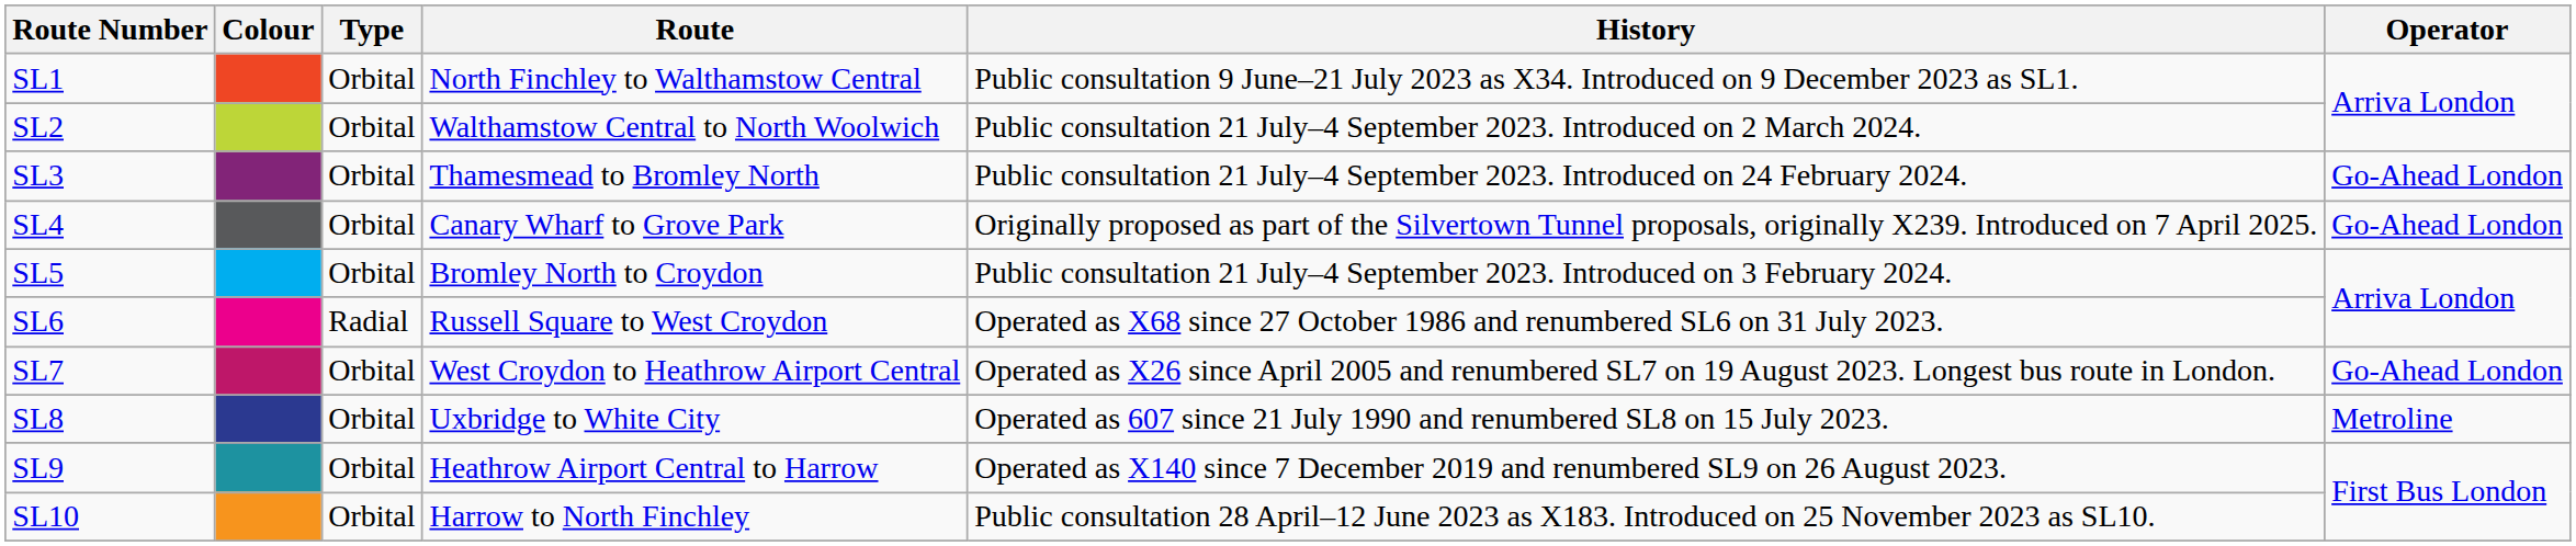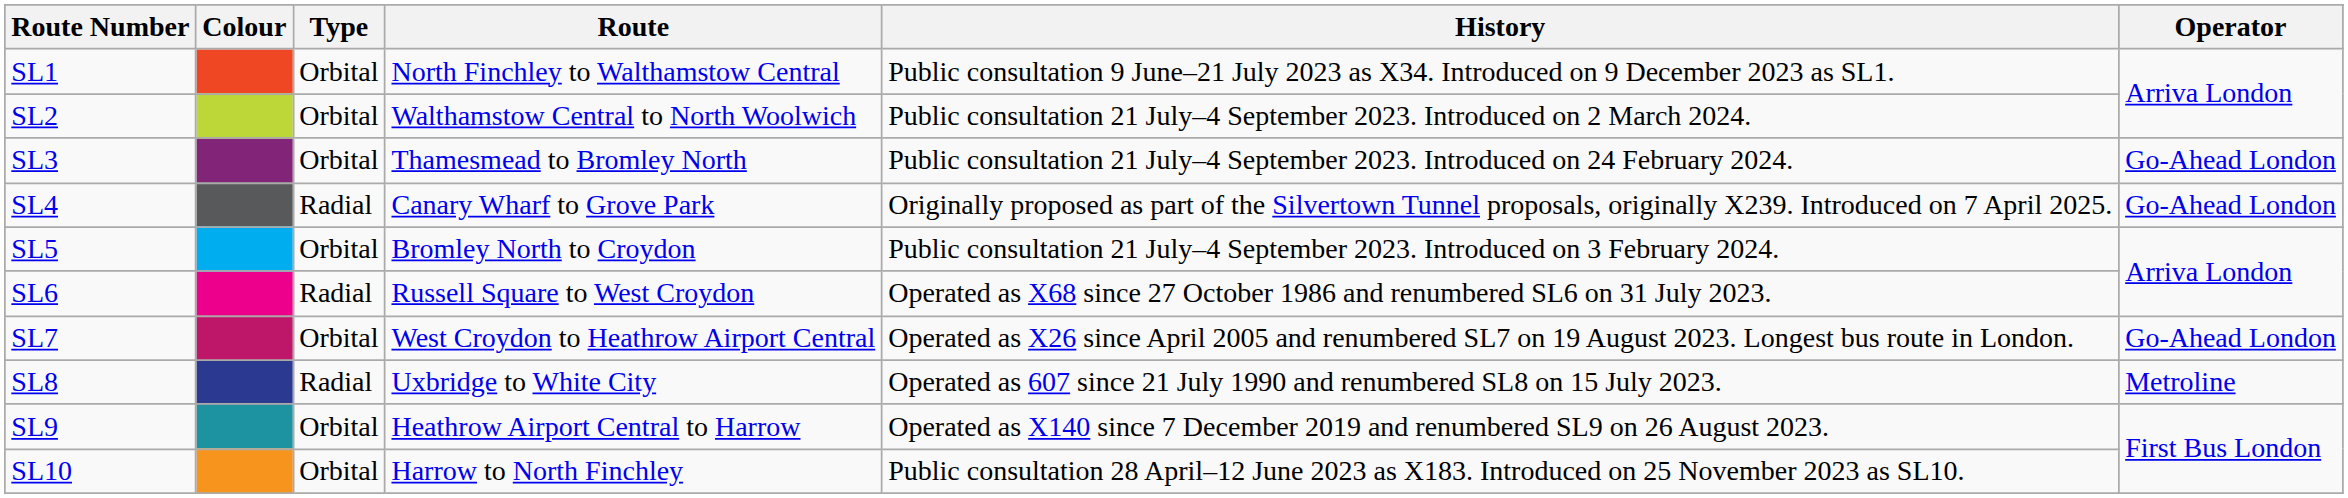SL4 | Type: Orbital -> Radial
SL8 | Type: Orbital -> Radial
